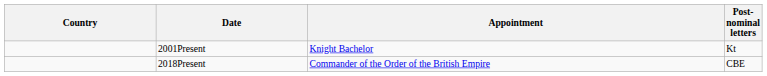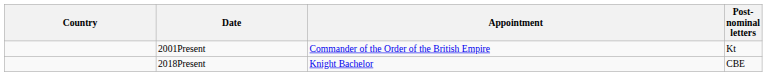2001Present | Appointment: Knight Bachelor -> Commander of the Order of the British Empire
2018Present | Appointment: Commander of the Order of the British Empire -> Knight Bachelor
